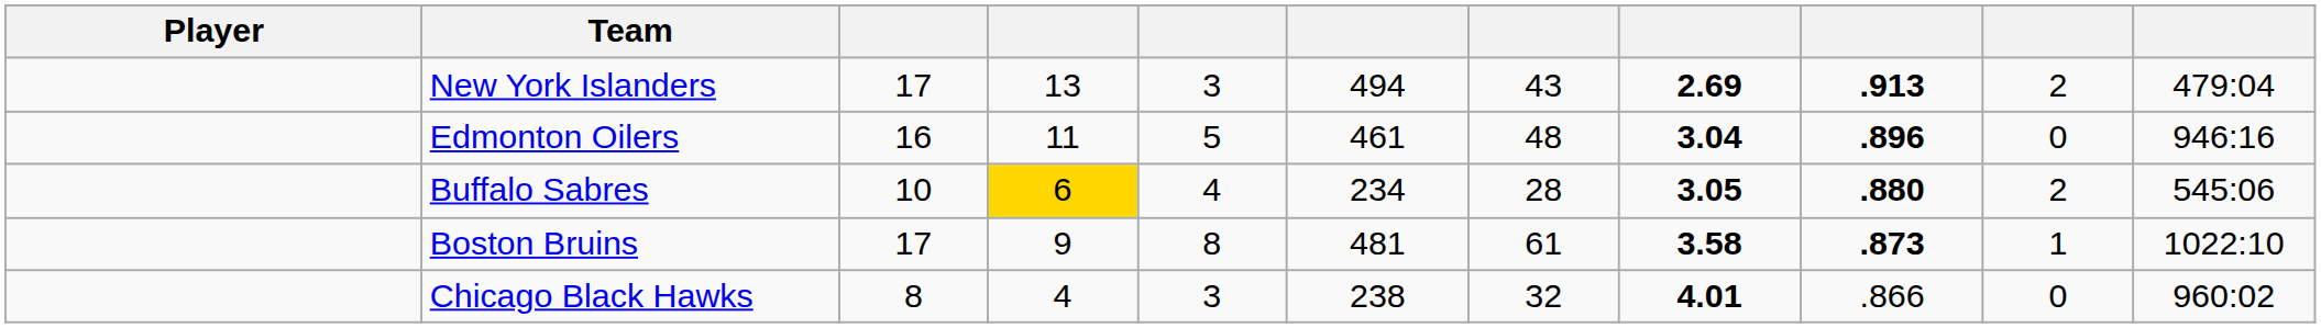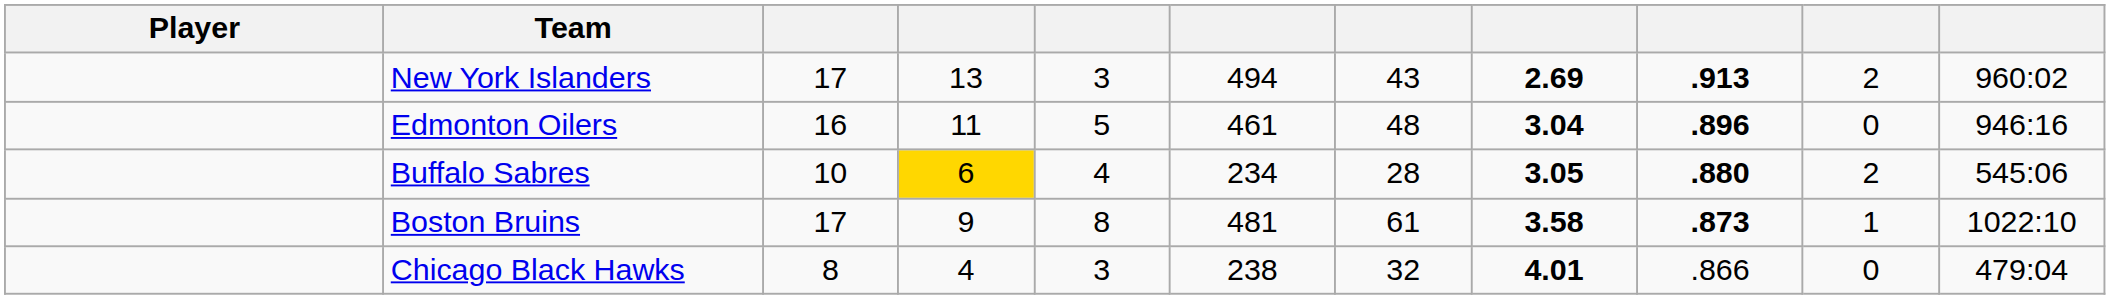New York Islanders | column 11: 479:04 -> 960:02
Chicago Black Hawks | column 11: 960:02 -> 479:04
